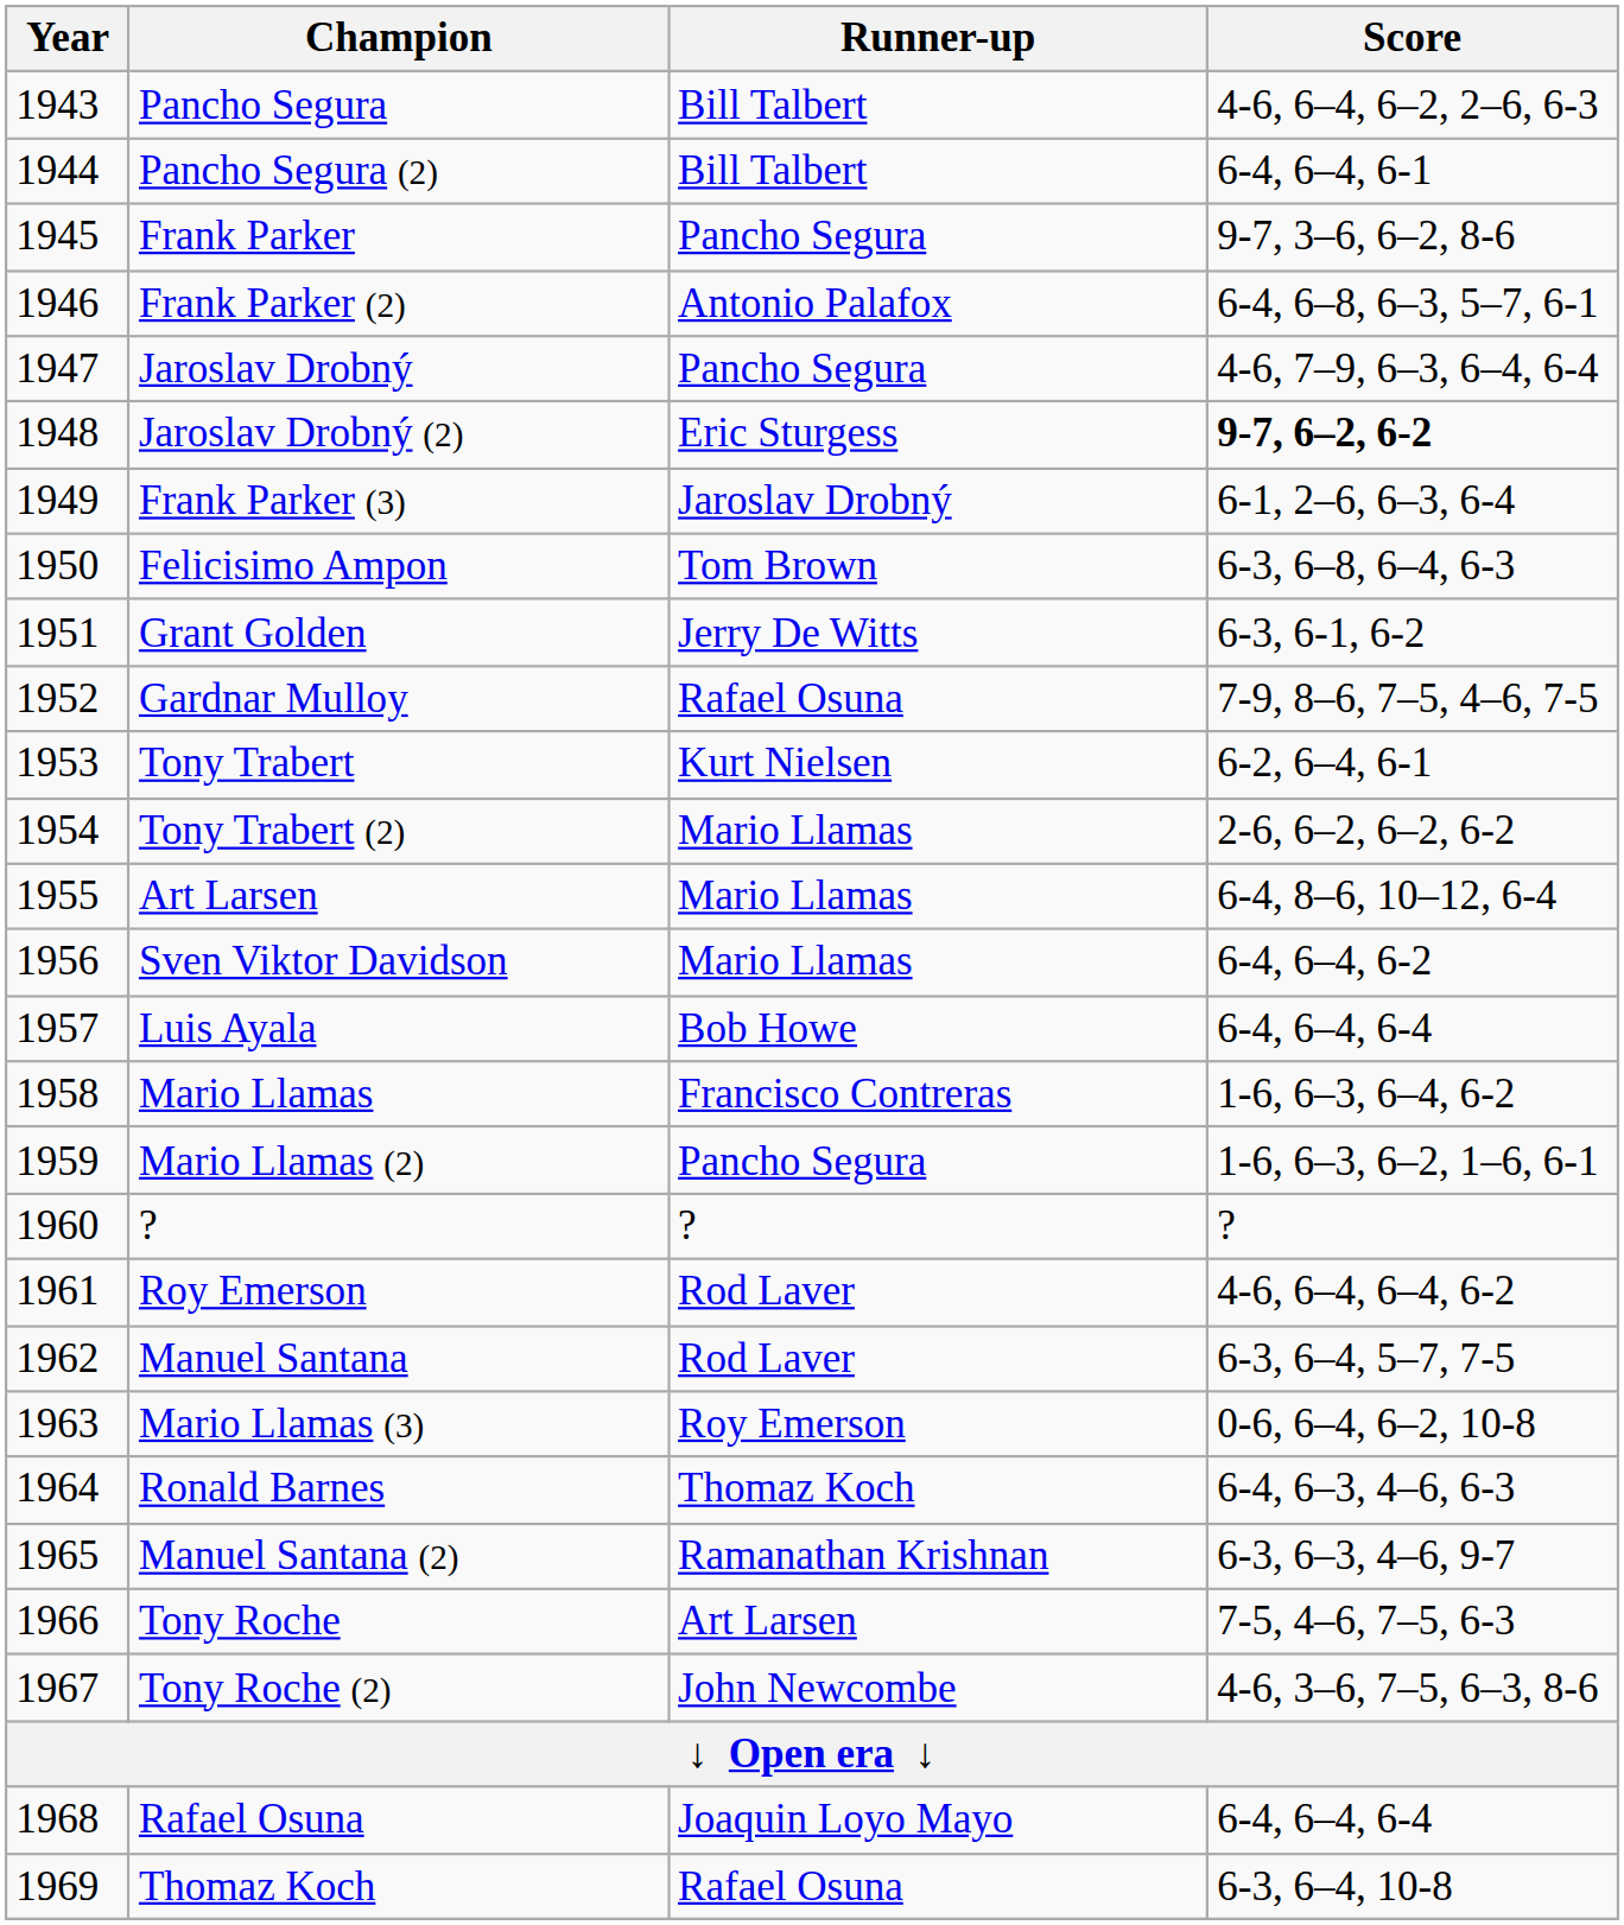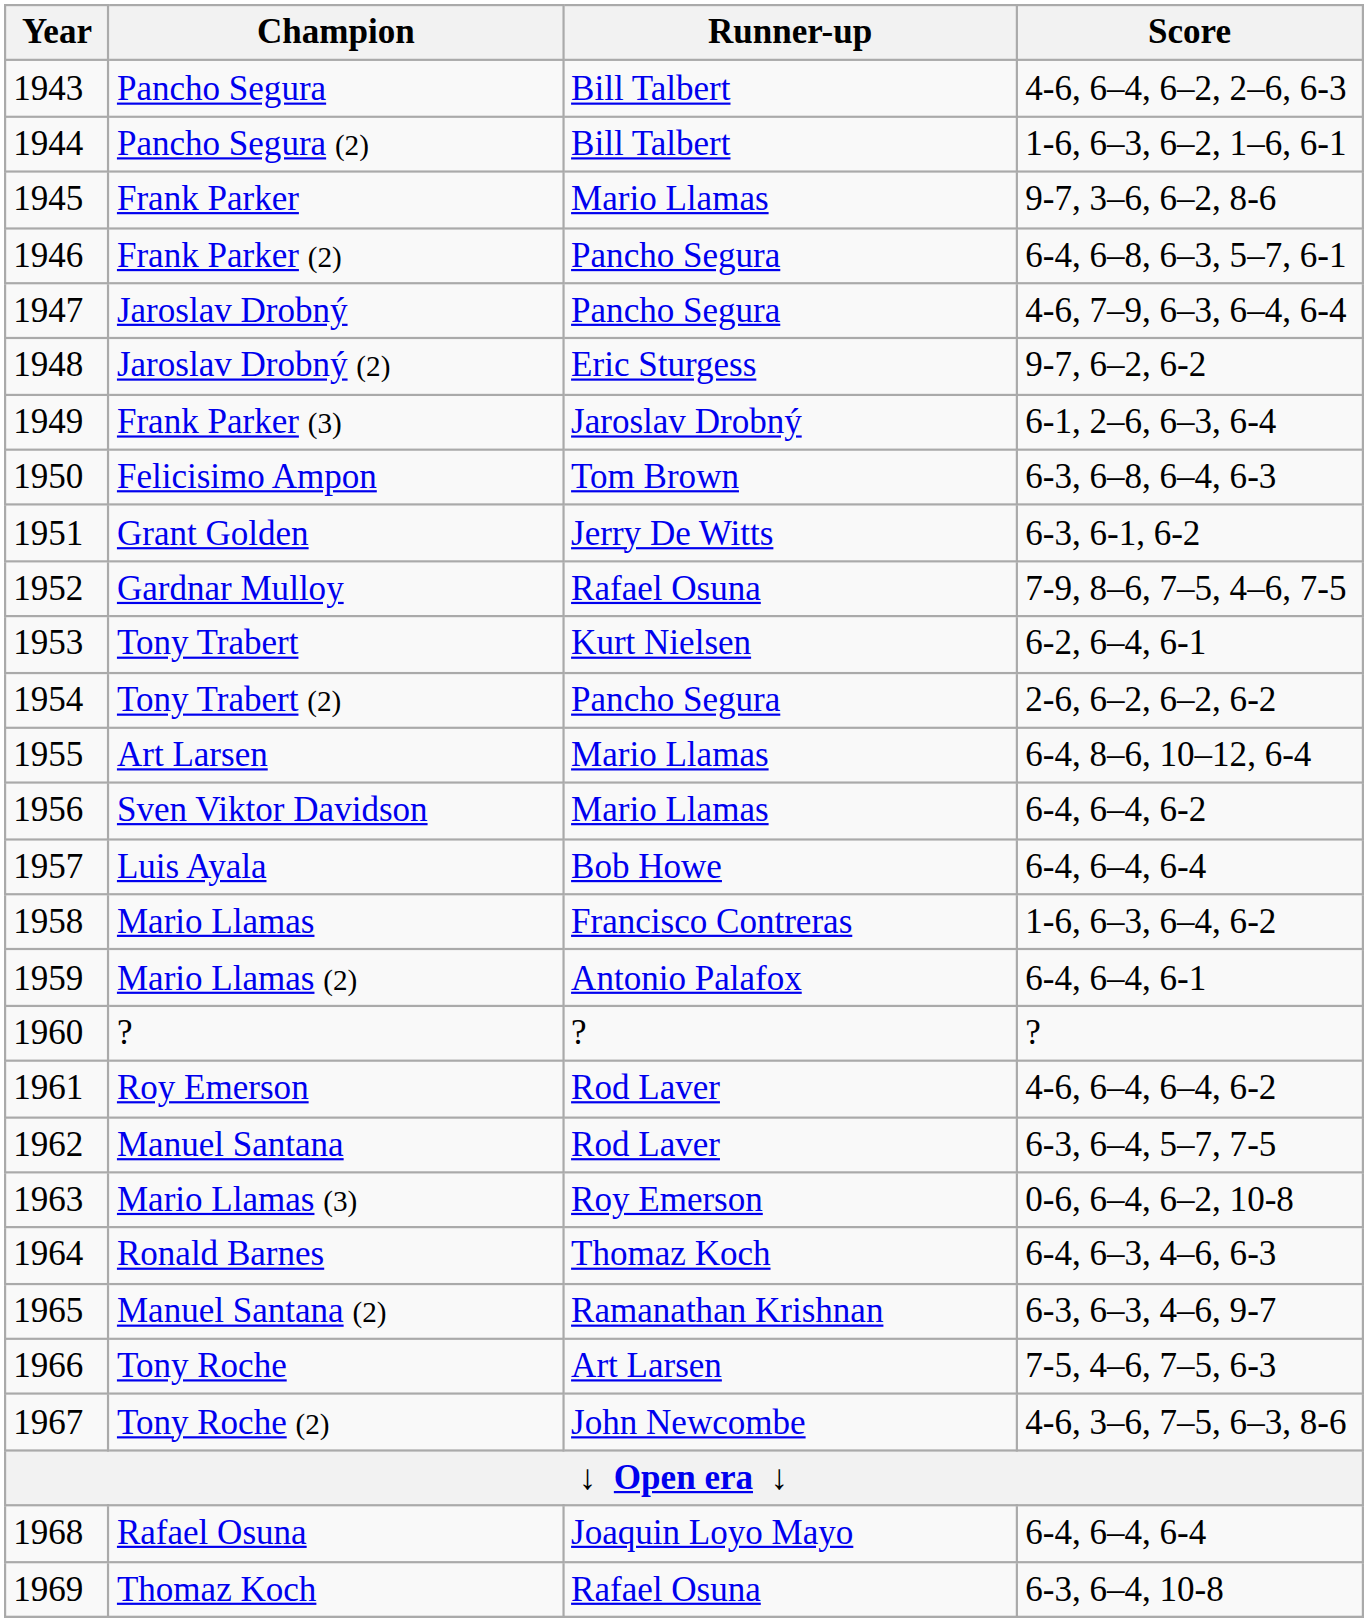Pancho Segura (2) | Score: 6-4, 6–4, 6-1 -> 1-6, 6–3, 6–2, 1–6, 6-1
Frank Parker | Runner-up: Pancho Segura -> Mario Llamas
Frank Parker (2) | Runner-up: Antonio Palafox -> Pancho Segura
Jaroslav Drobný (2) | Score: bold -> normal
Tony Trabert (2) | Runner-up: Mario Llamas -> Pancho Segura
Mario Llamas (2) | Runner-up: Pancho Segura -> Antonio Palafox
Mario Llamas (2) | Score: 1-6, 6–3, 6–2, 1–6, 6-1 -> 6-4, 6–4, 6-1
